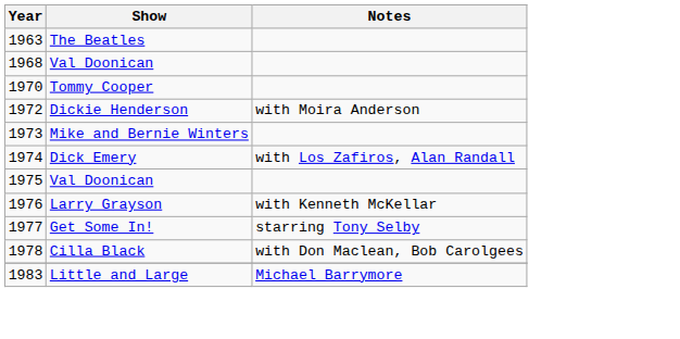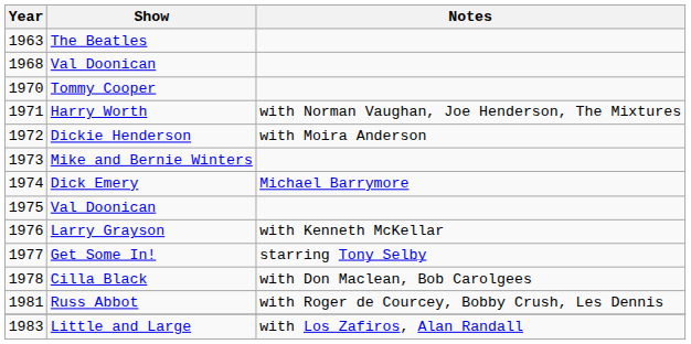+ row: 1971 | Harry Worth | with Norman Vaughan, Joe Henderson, The Mixtures
Dick Emery | Notes: with Los Zafiros, Alan Randall -> Michael Barrymore
+ row: 1981 | Russ Abbot | with Roger de Courcey, Bobby Crush, Les Dennis
Little and Large | Notes: Michael Barrymore -> with Los Zafiros, Alan Randall
